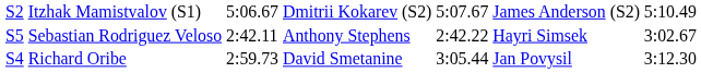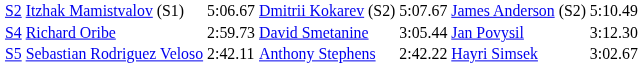rows swapped: Richard Oribe <-> Sebastian Rodriguez Veloso
